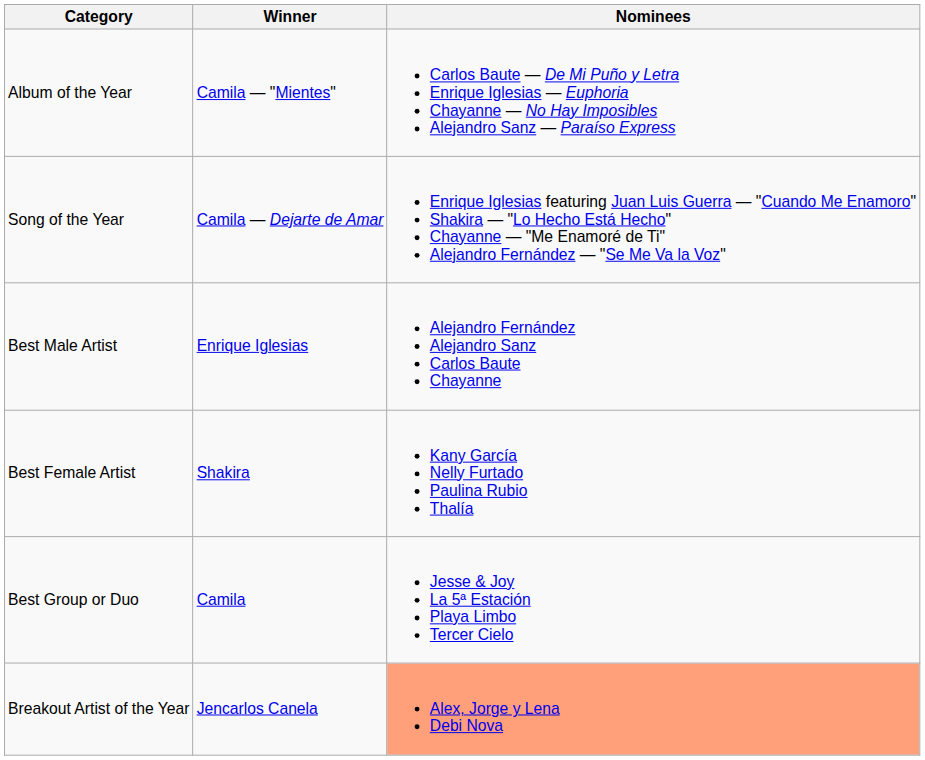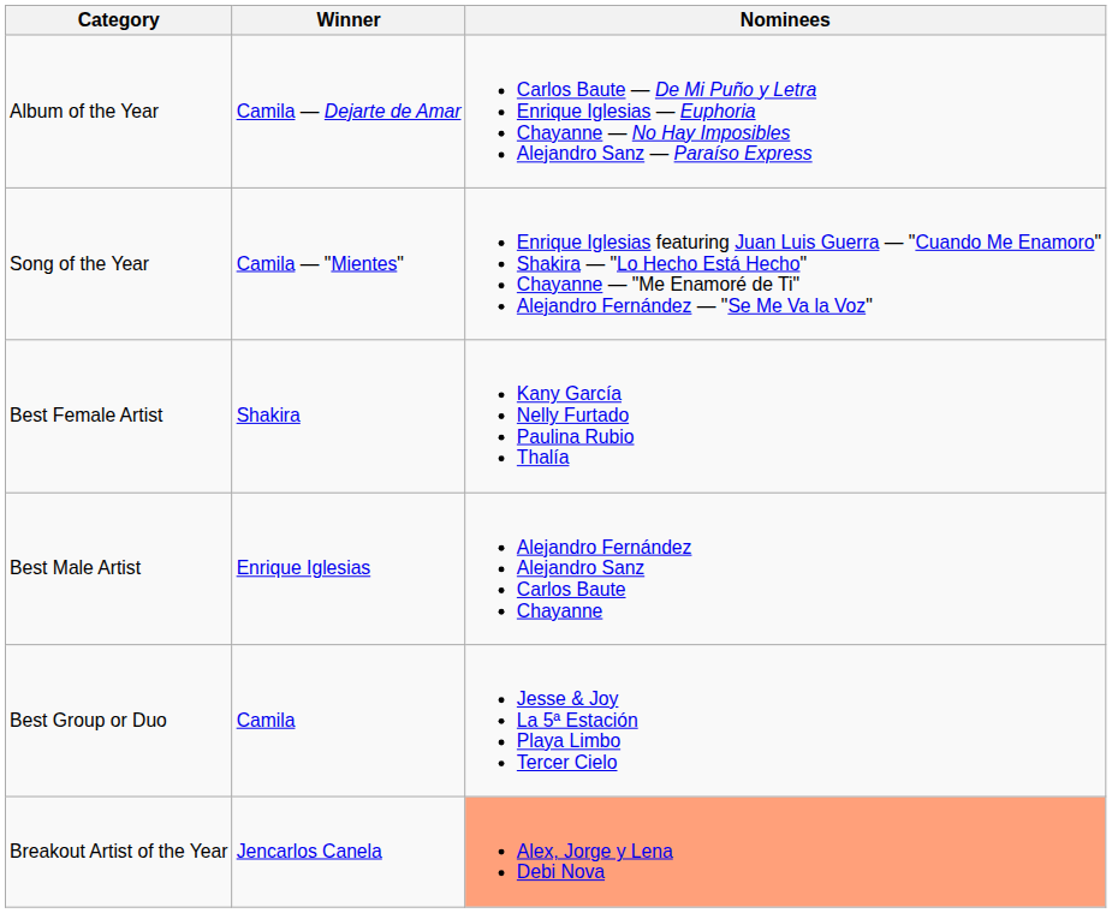Album of the Year | Winner: Camila — "Mientes" -> Camila — Dejarte de Amar
Song of the Year | Winner: Camila — Dejarte de Amar -> Camila — "Mientes"
rows swapped: Best Male Artist <-> Best Female Artist
